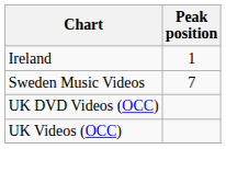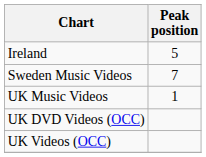Ireland | Peak position: 1 -> 5
+ row: UK Music Videos | 1
